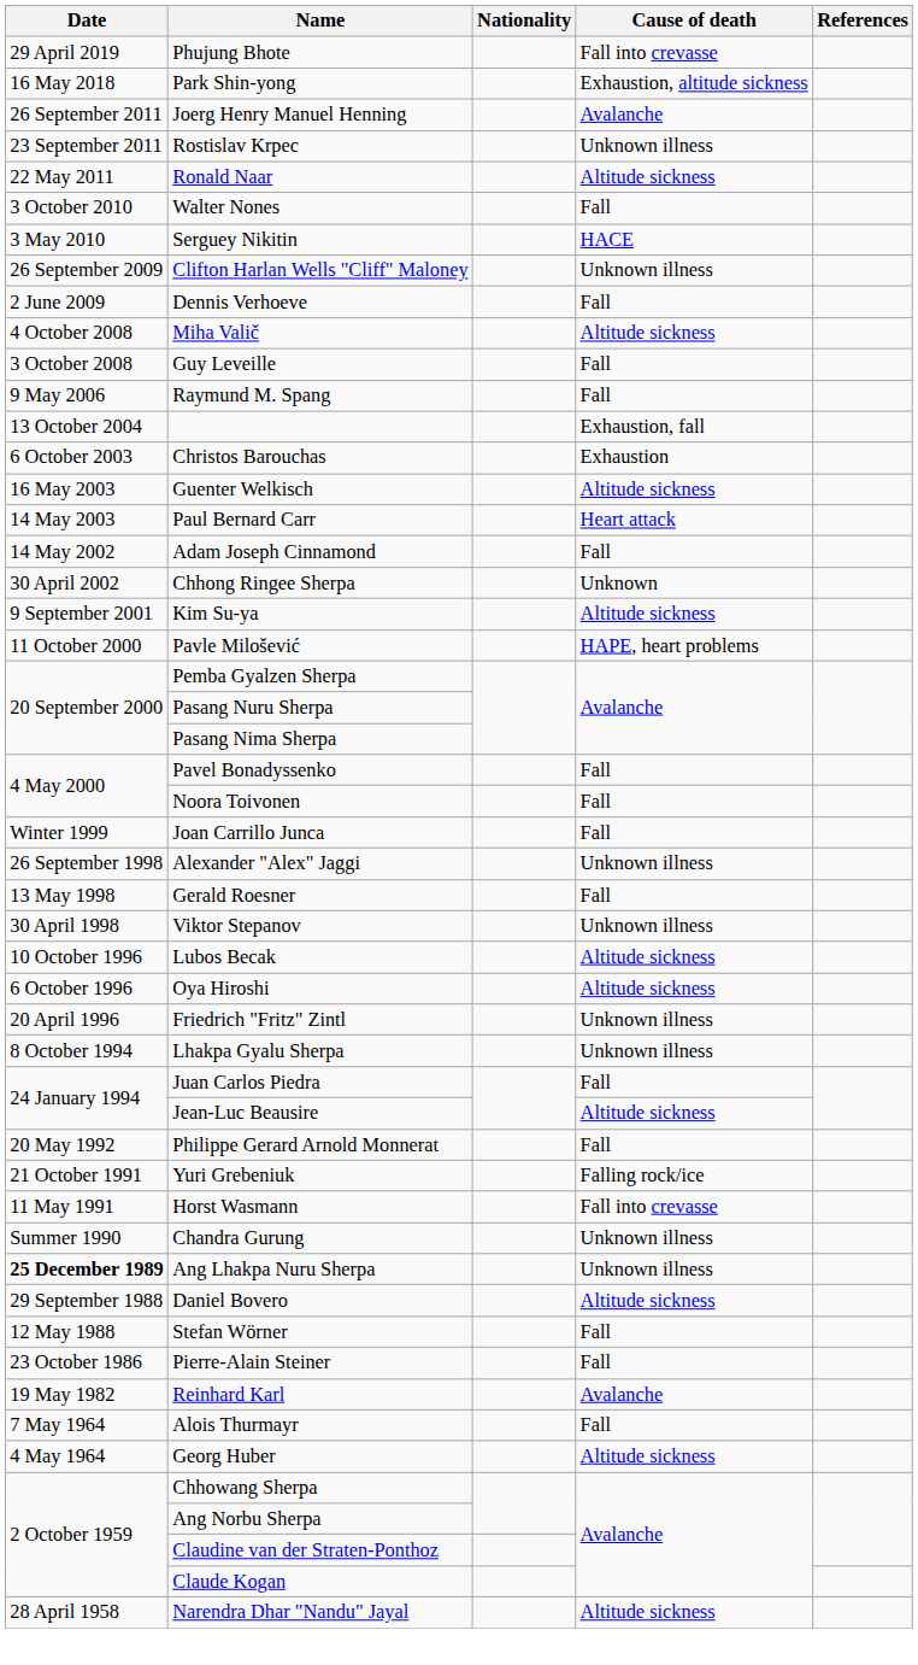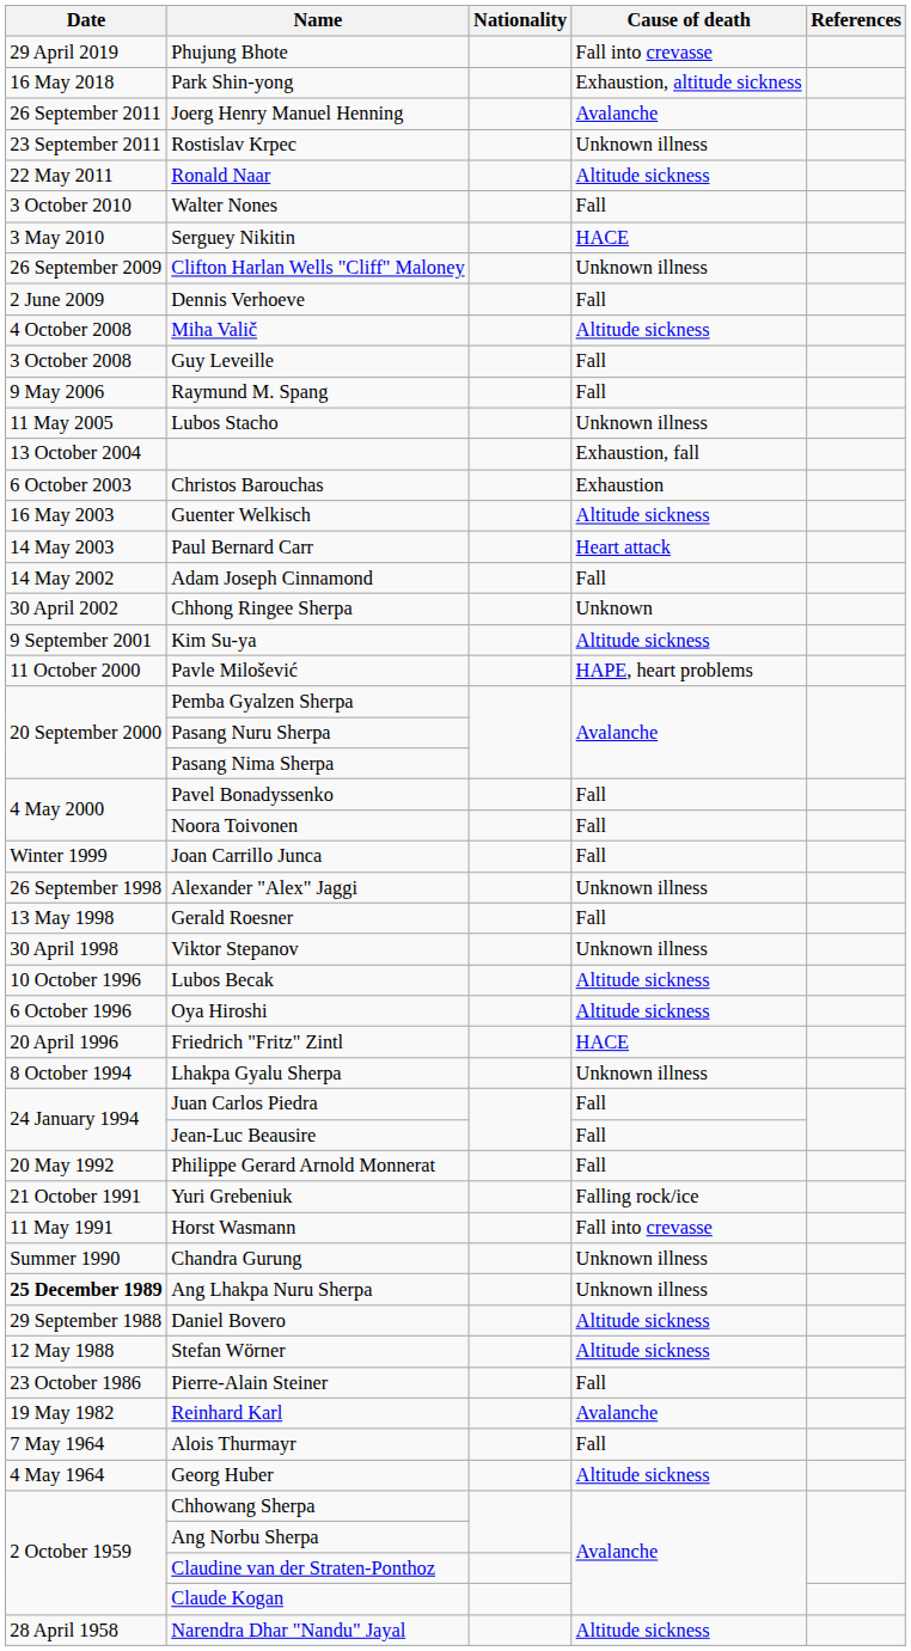+ row: 11 May 2005 | Lubos Stacho | Unknown illness
Friedrich "Fritz" Zintl | Cause of death: Unknown illness -> HACE
Jean-Luc Beausire | Cause of death: Altitude sickness -> Fall
Stefan Wörner | Cause of death: Fall -> Altitude sickness
